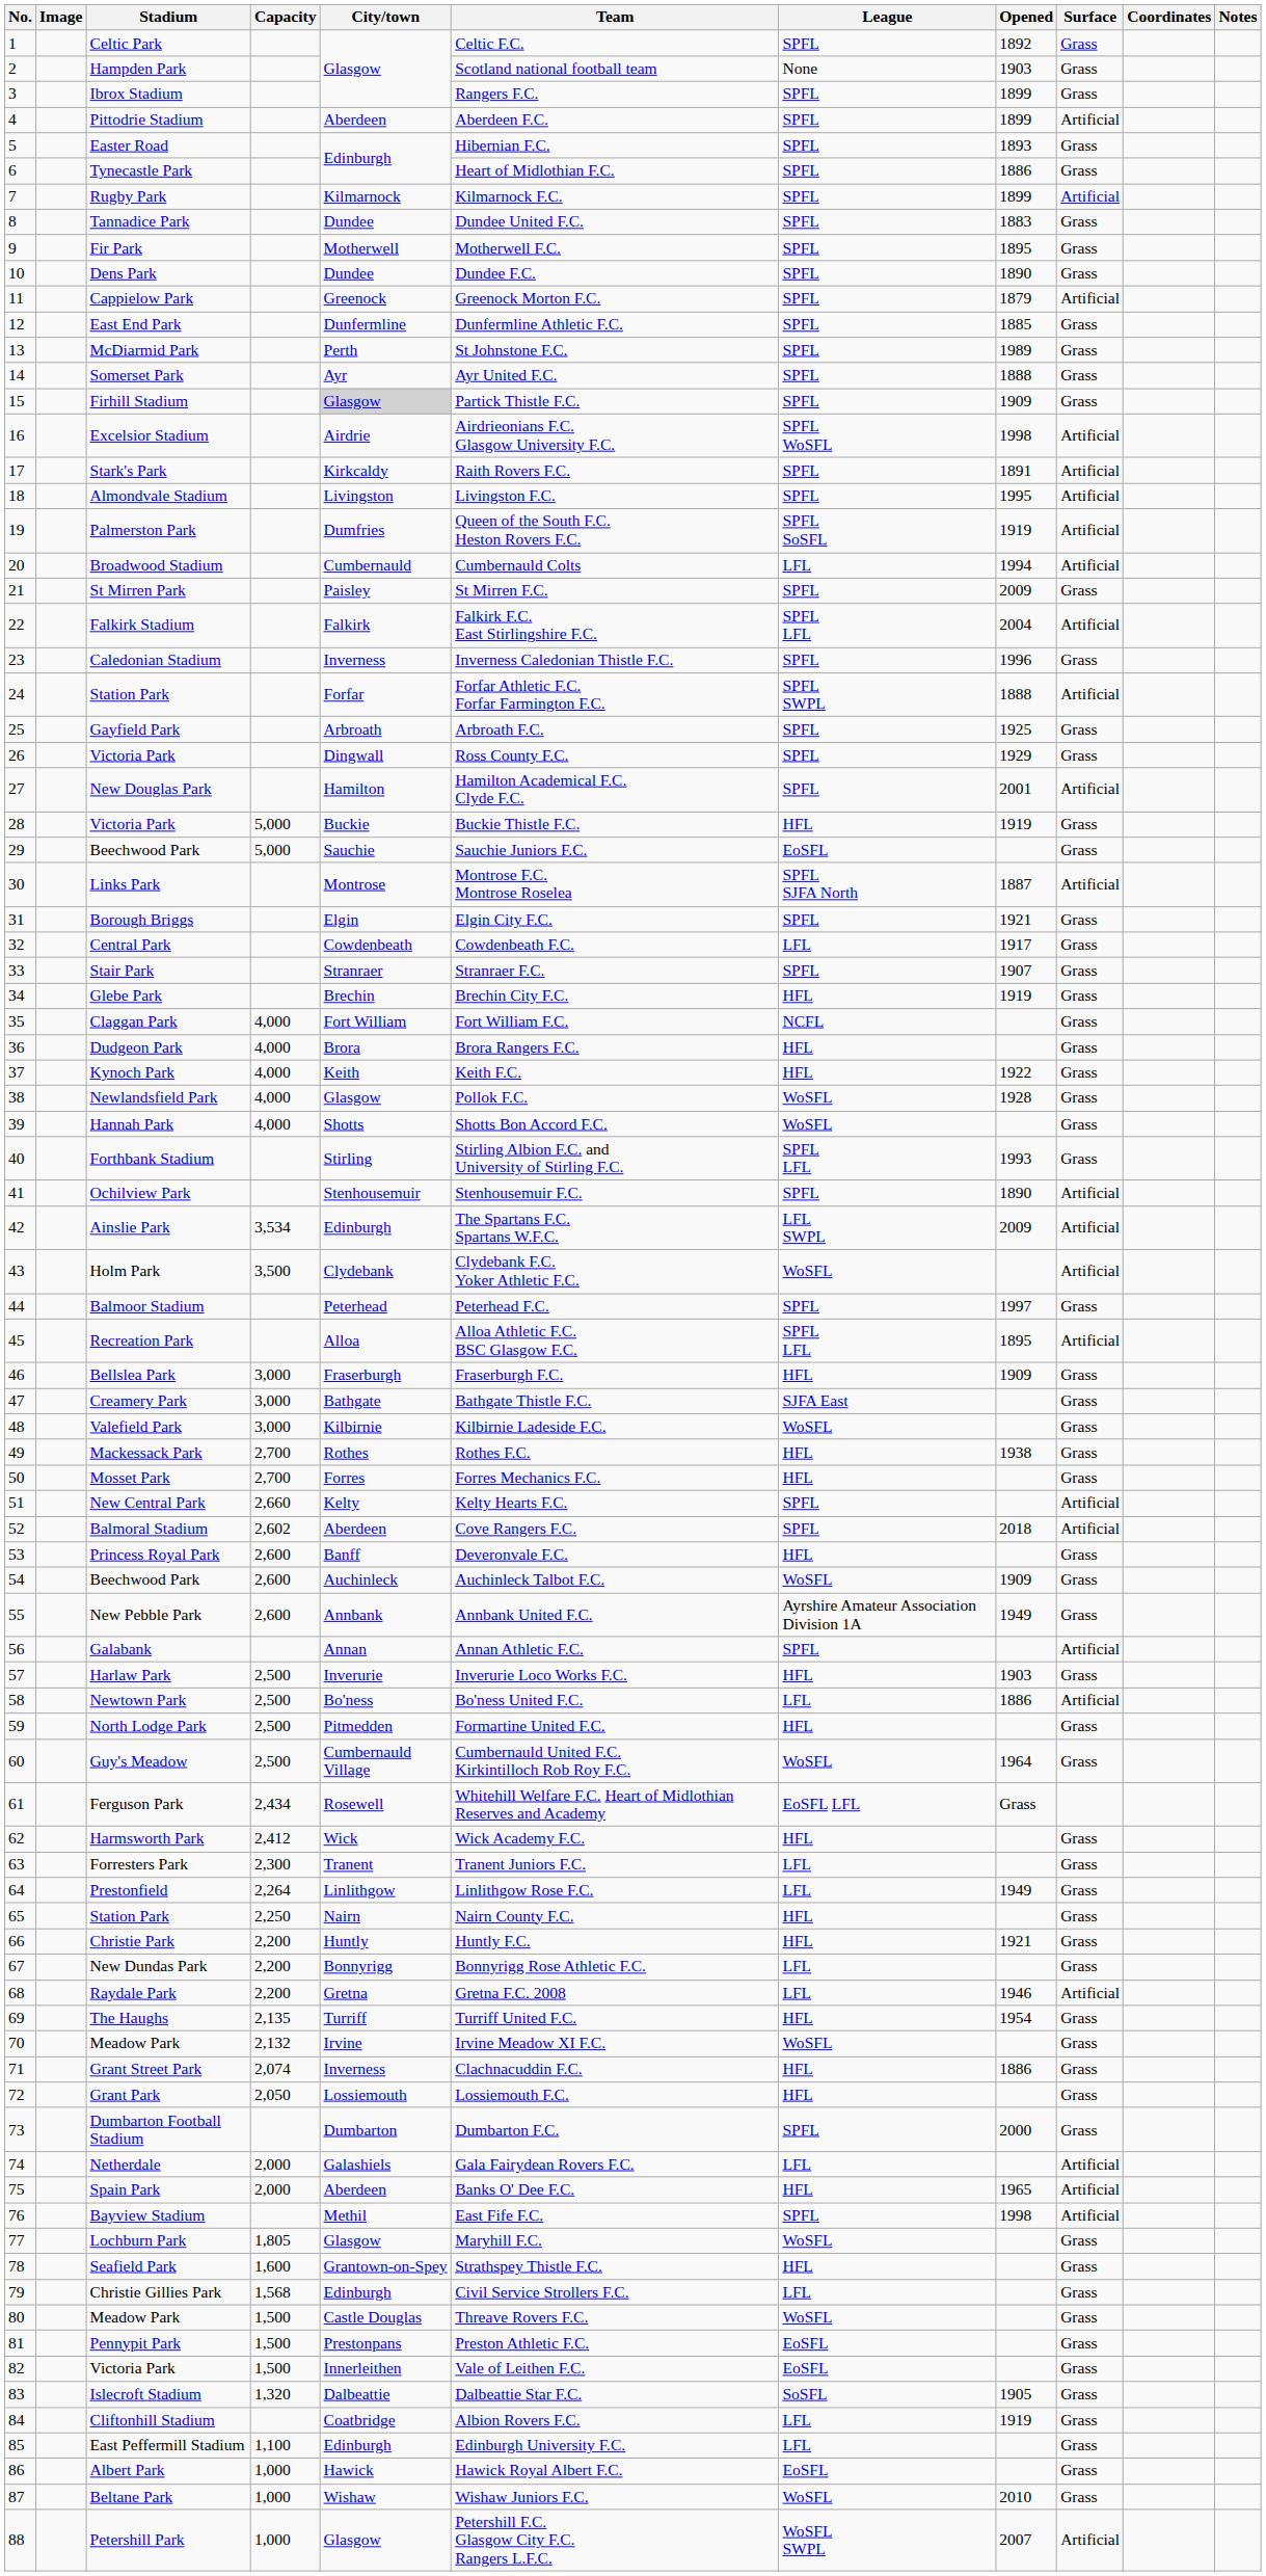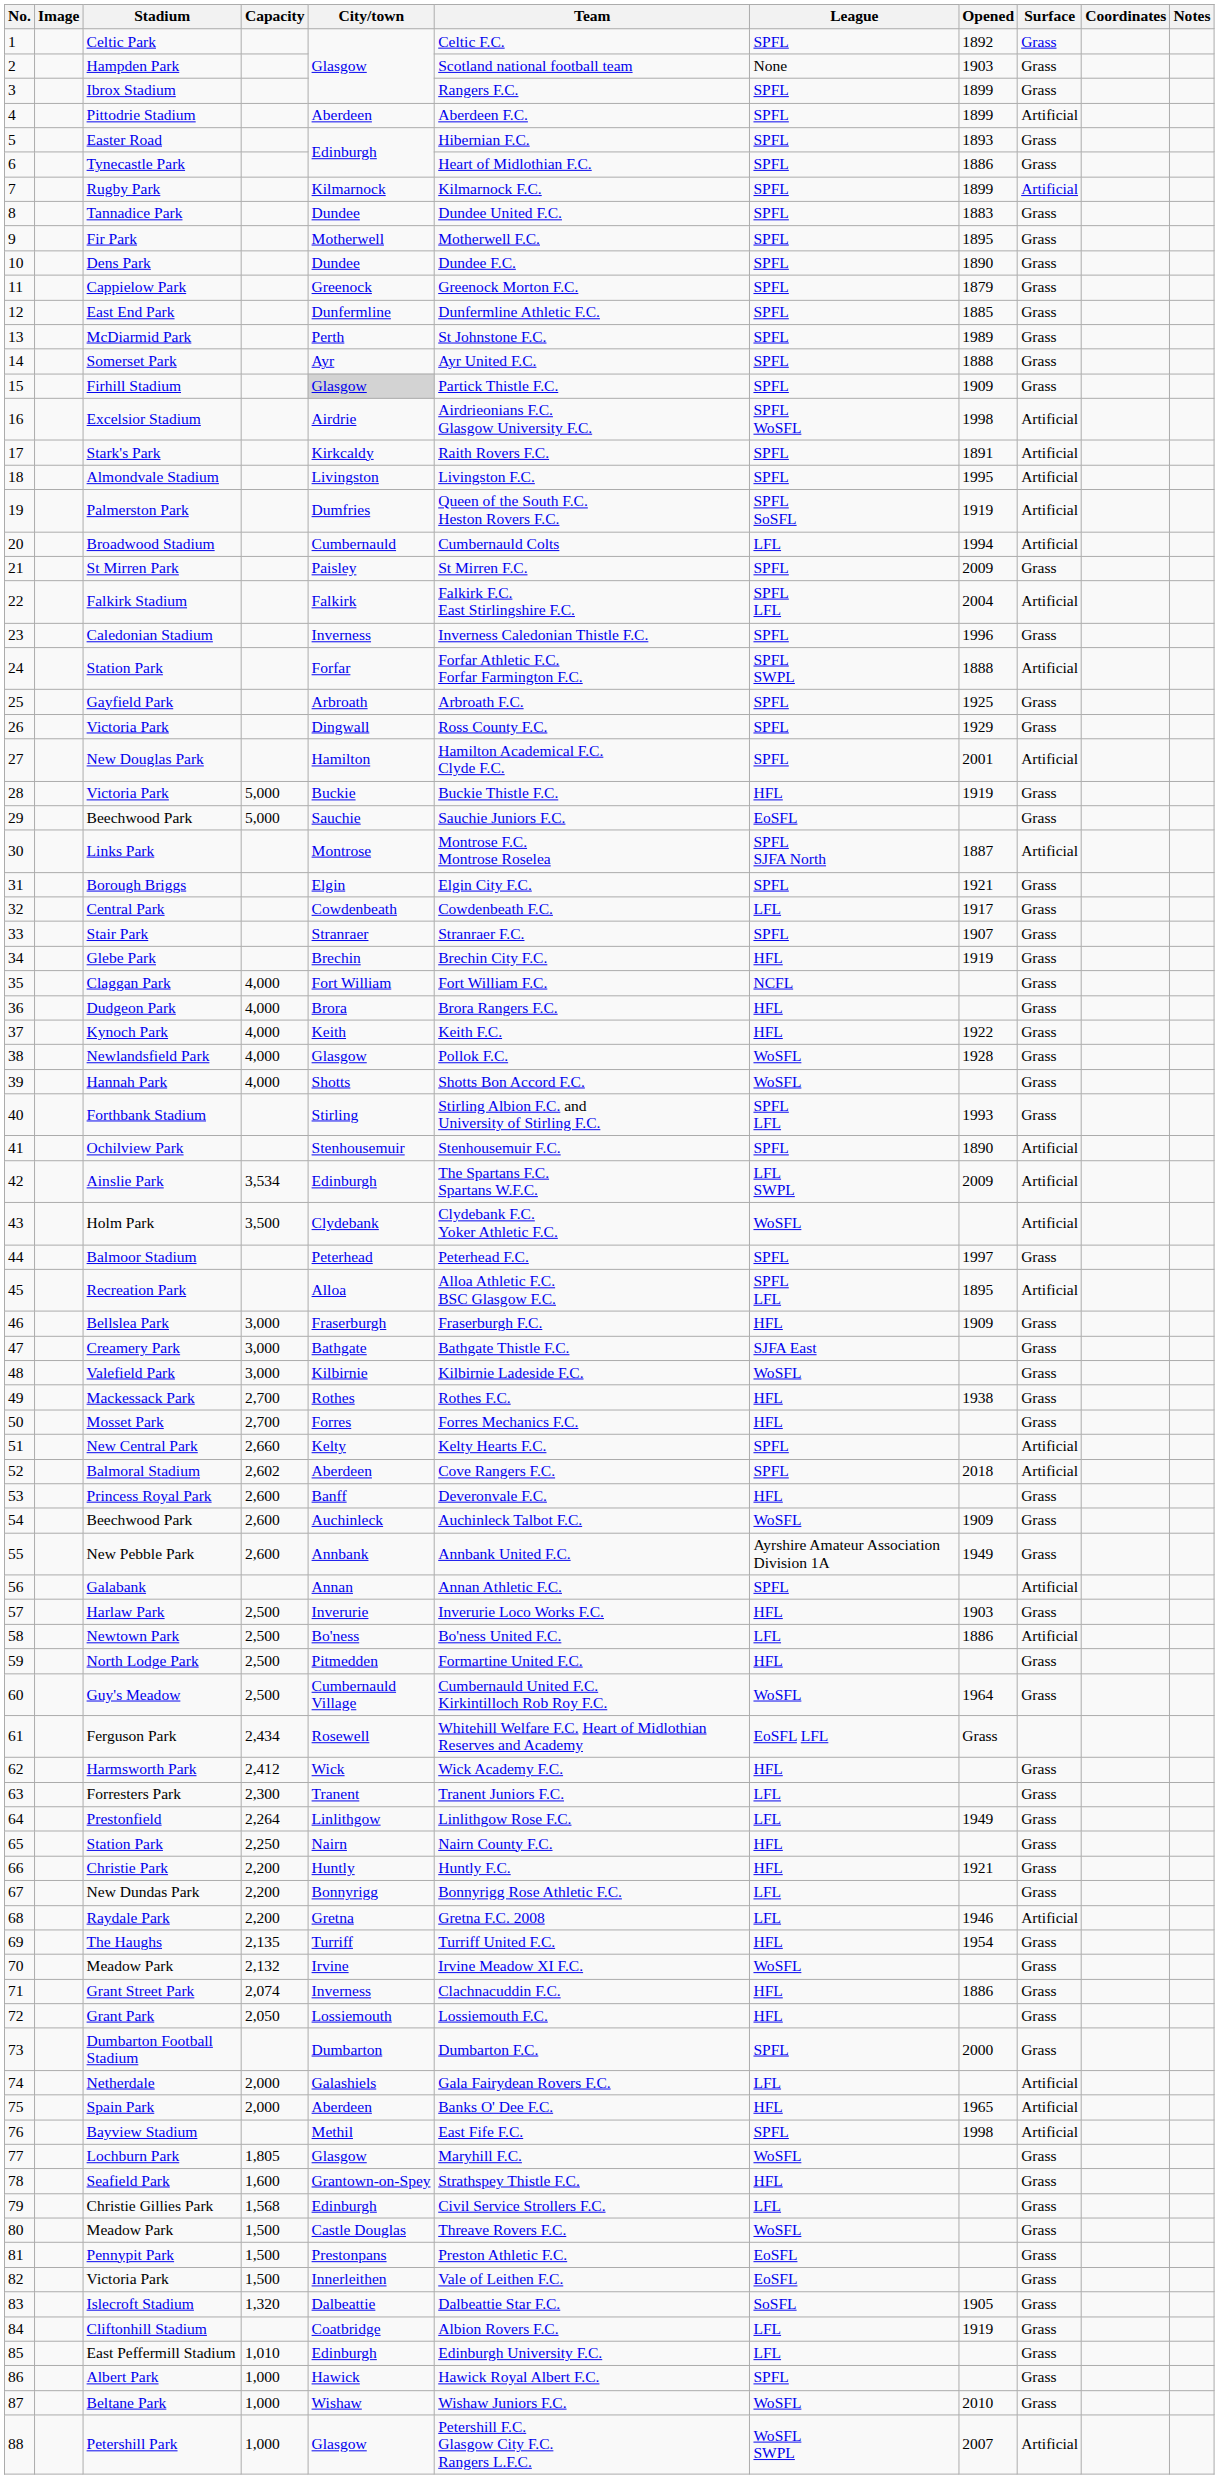Cappielow Park | Surface: Artificial -> Grass
East Peffermill Stadium | Capacity: 1,100 -> 1,010
Albert Park | League: EoSFL -> SPFL
